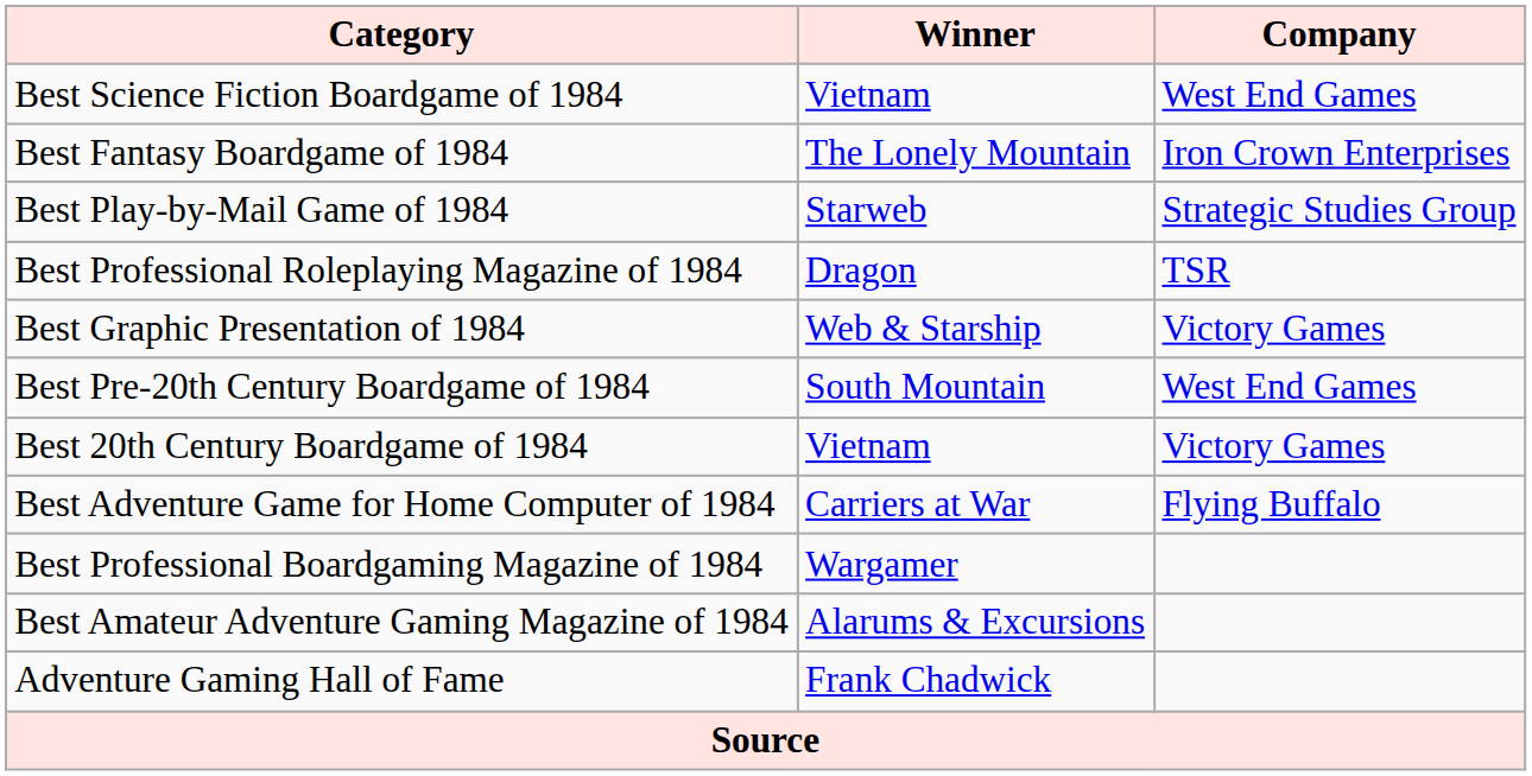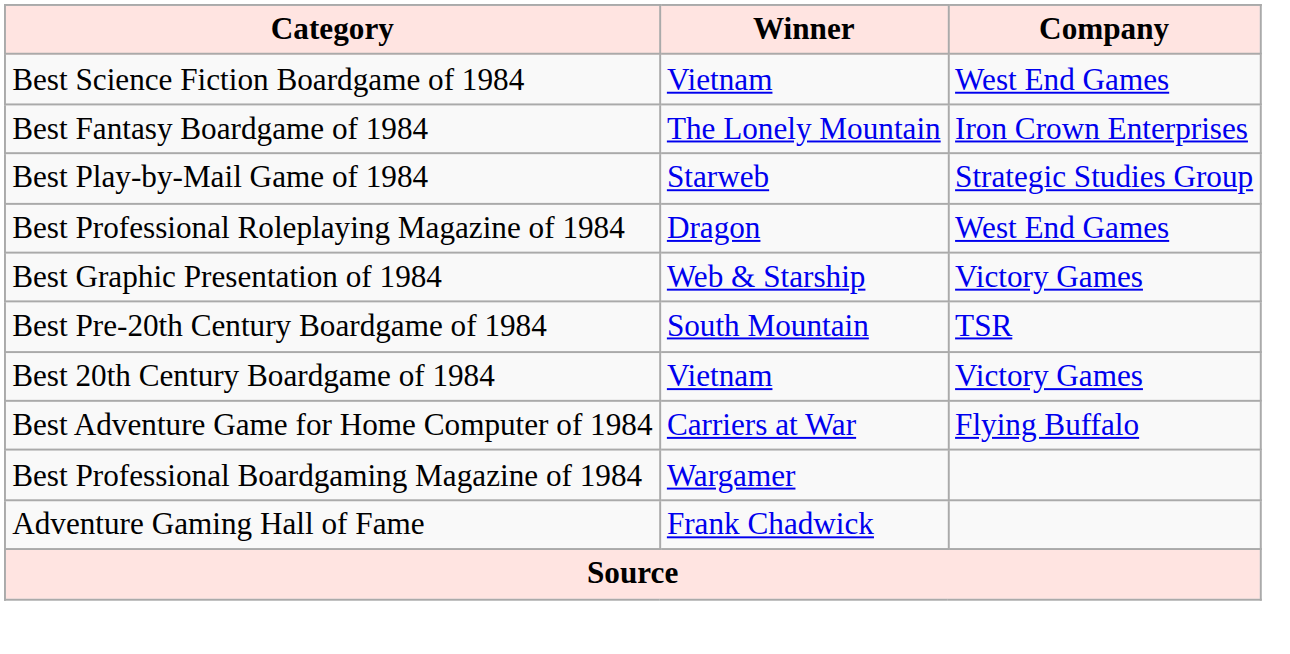Best Professional Roleplaying Magazine of 1984 | Company: TSR -> West End Games
Best Pre-20th Century Boardgame of 1984 | Company: West End Games -> TSR
- row: Best Amateur Adventure Gaming Magazine of 1984 | Alarums & Excursions
